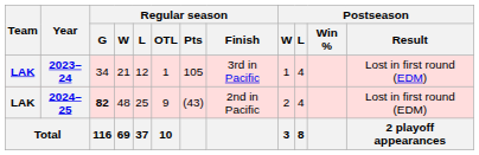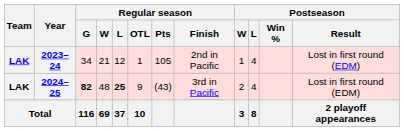2023–24 | Regular season / Finish: 3rd in Pacific -> 2nd in Pacific
2024–25 | Regular season / L: normal -> bold
2024–25 | Regular season / Finish: 2nd in Pacific -> 3rd in Pacific
